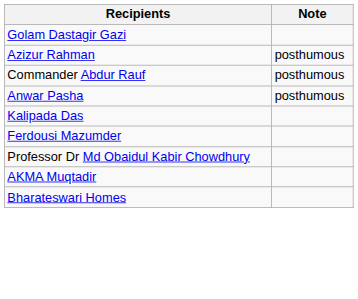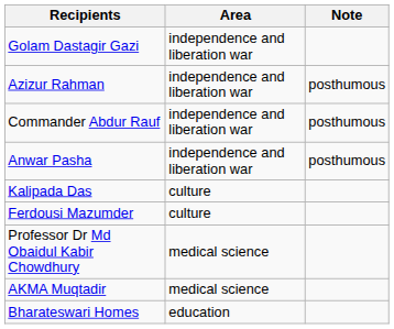+ column: Area | independence and liberation war | independence and liberation war | independence and liberation war | independence and liberation war | culture | culture | medical science | medical science | education
